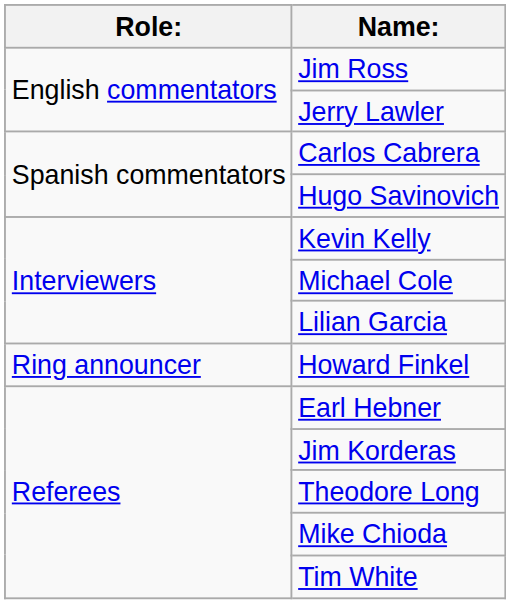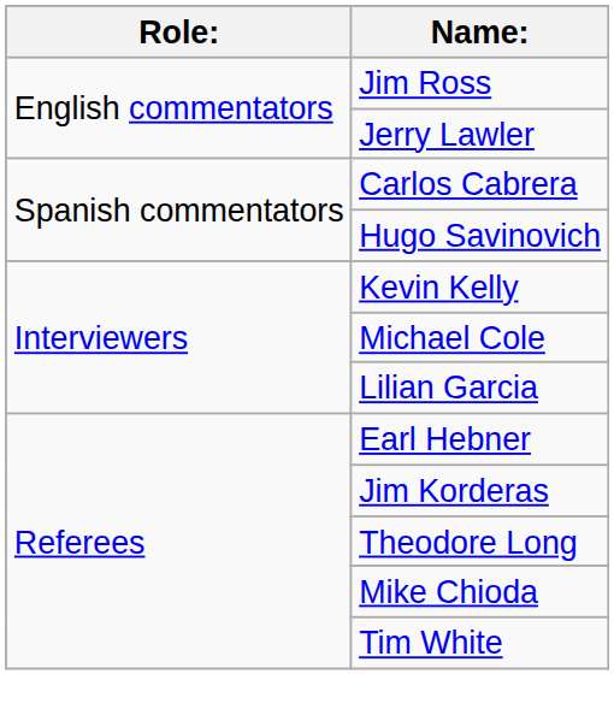- row: Ring announcer | Howard Finkel
